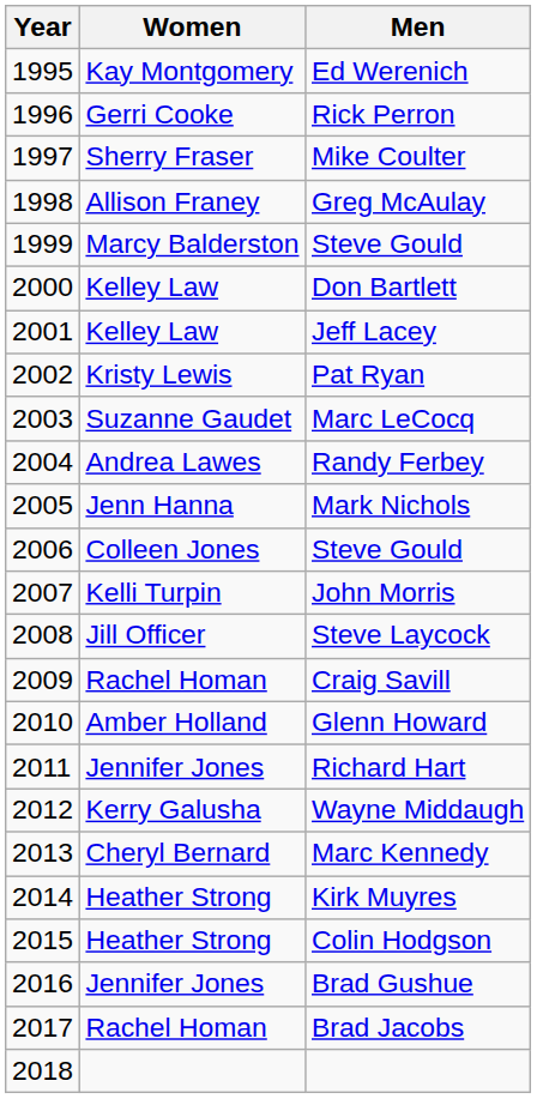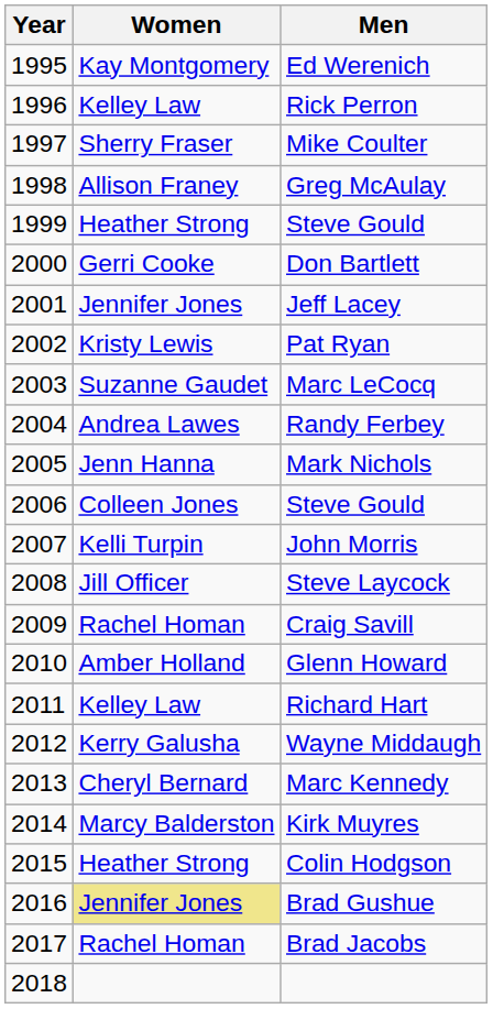Rick Perron | Women: Gerri Cooke -> Kelley Law
1999 / Steve Gould | Women: Marcy Balderston -> Heather Strong
Don Bartlett | Women: Kelley Law -> Gerri Cooke
Jeff Lacey | Women: Kelley Law -> Jennifer Jones
Richard Hart | Women: Jennifer Jones -> Kelley Law
Kirk Muyres | Women: Heather Strong -> Marcy Balderston
Brad Gushue | Women: no background -> khaki background
